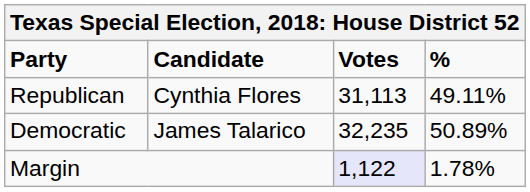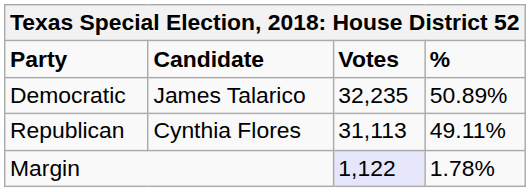rows swapped: Democratic <-> Republican
